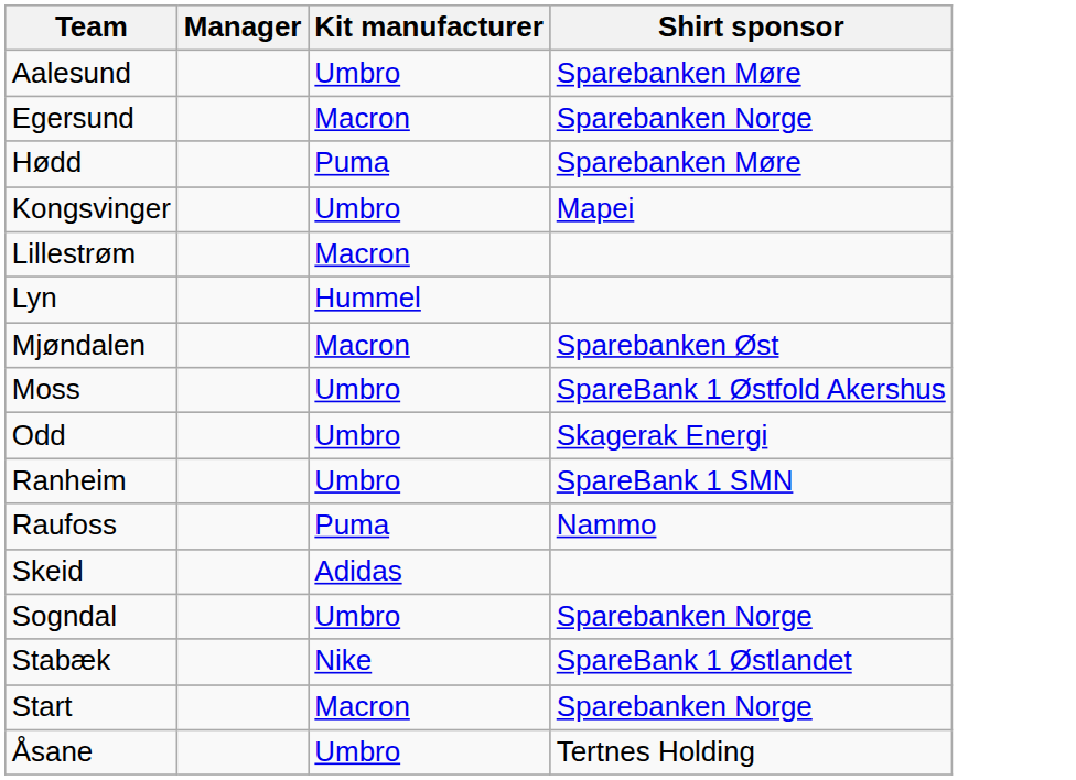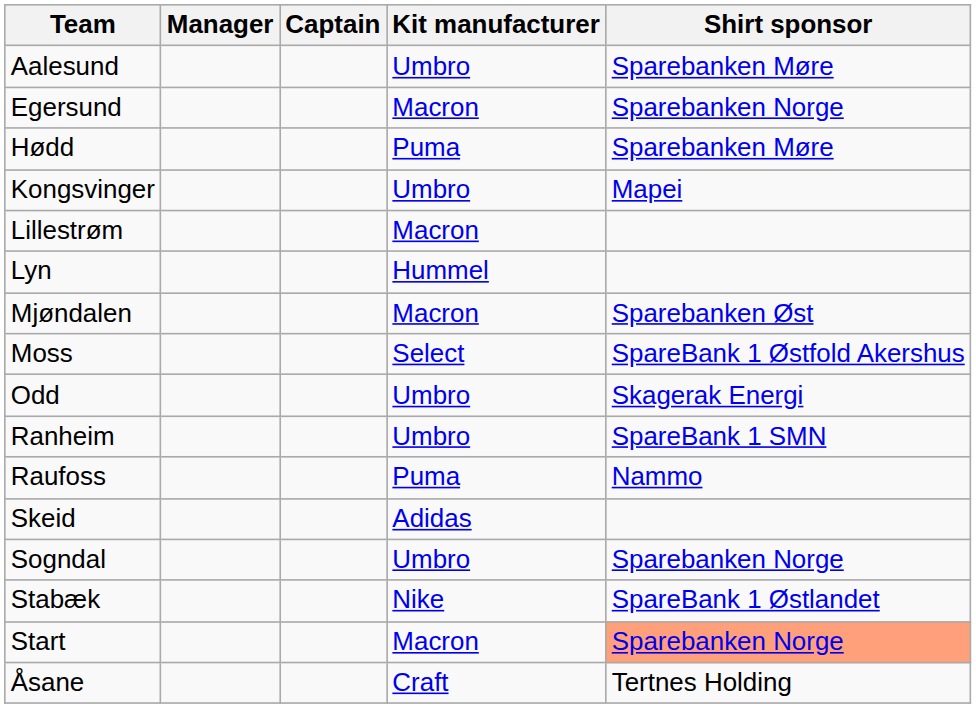+ column: Captain
Moss | Kit manufacturer: Umbro -> Select
Start | Shirt sponsor: no background -> lightsalmon background
Åsane | Kit manufacturer: Umbro -> Craft
